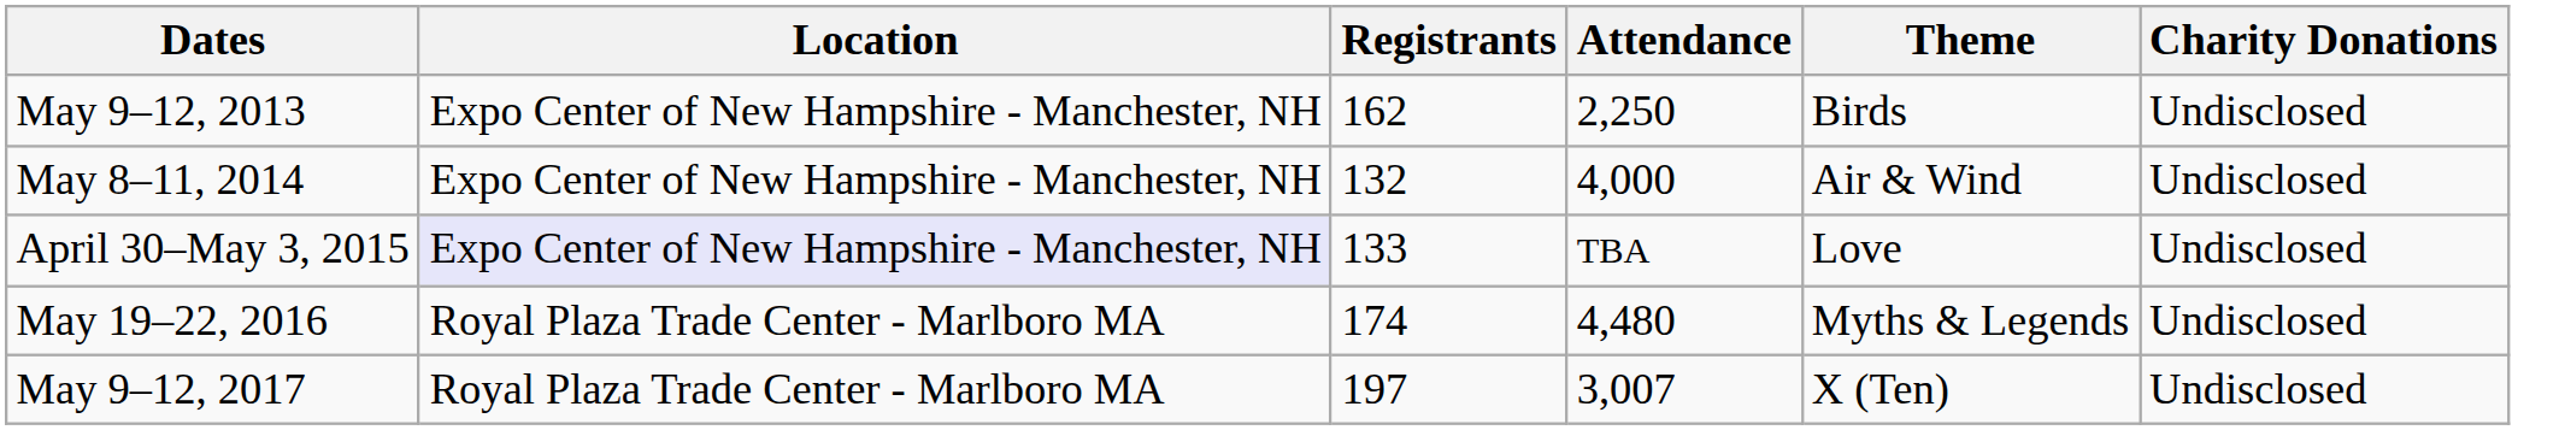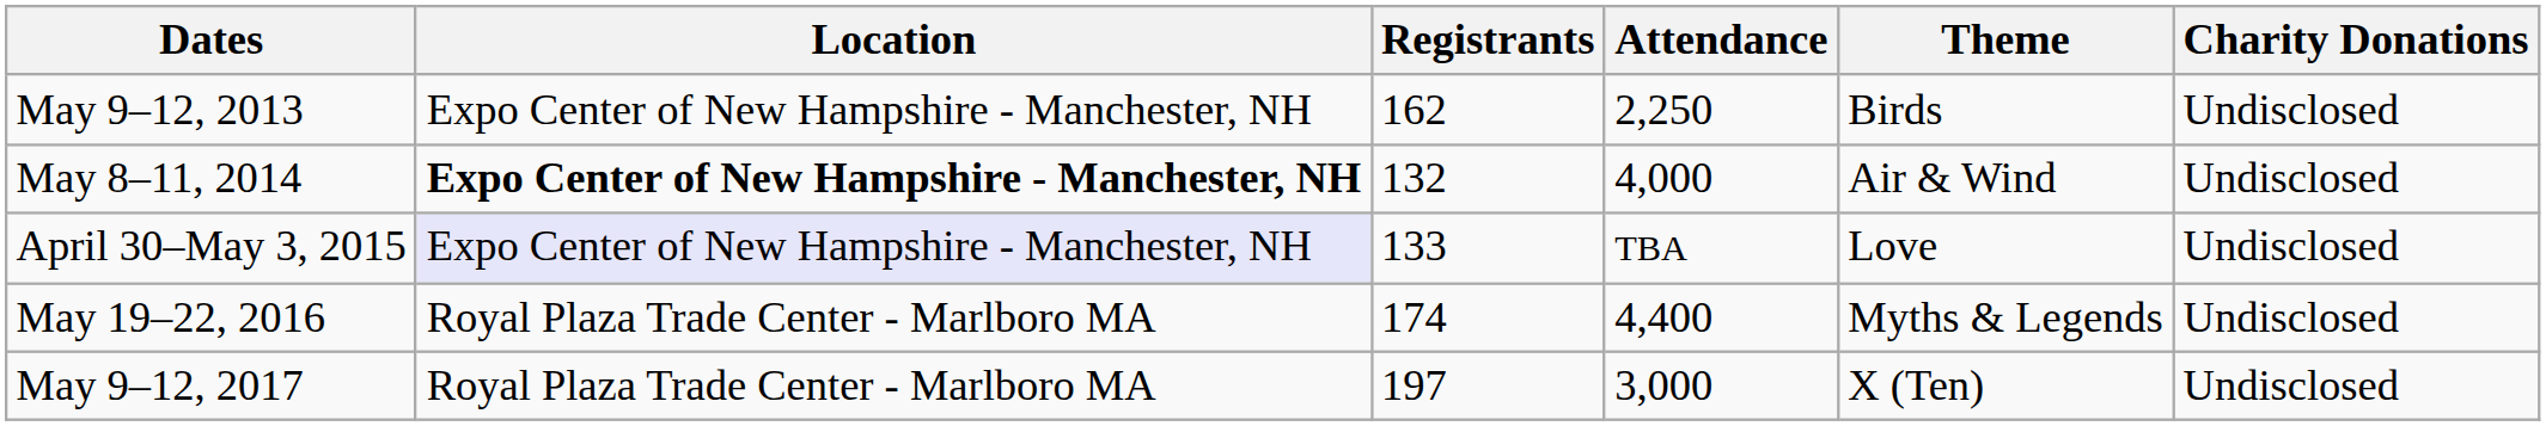May 8–11, 2014 | Location: normal -> bold
May 19–22, 2016 | Attendance: 4,480 -> 4,400
May 9–12, 2017 | Attendance: 3,007 -> 3,000
